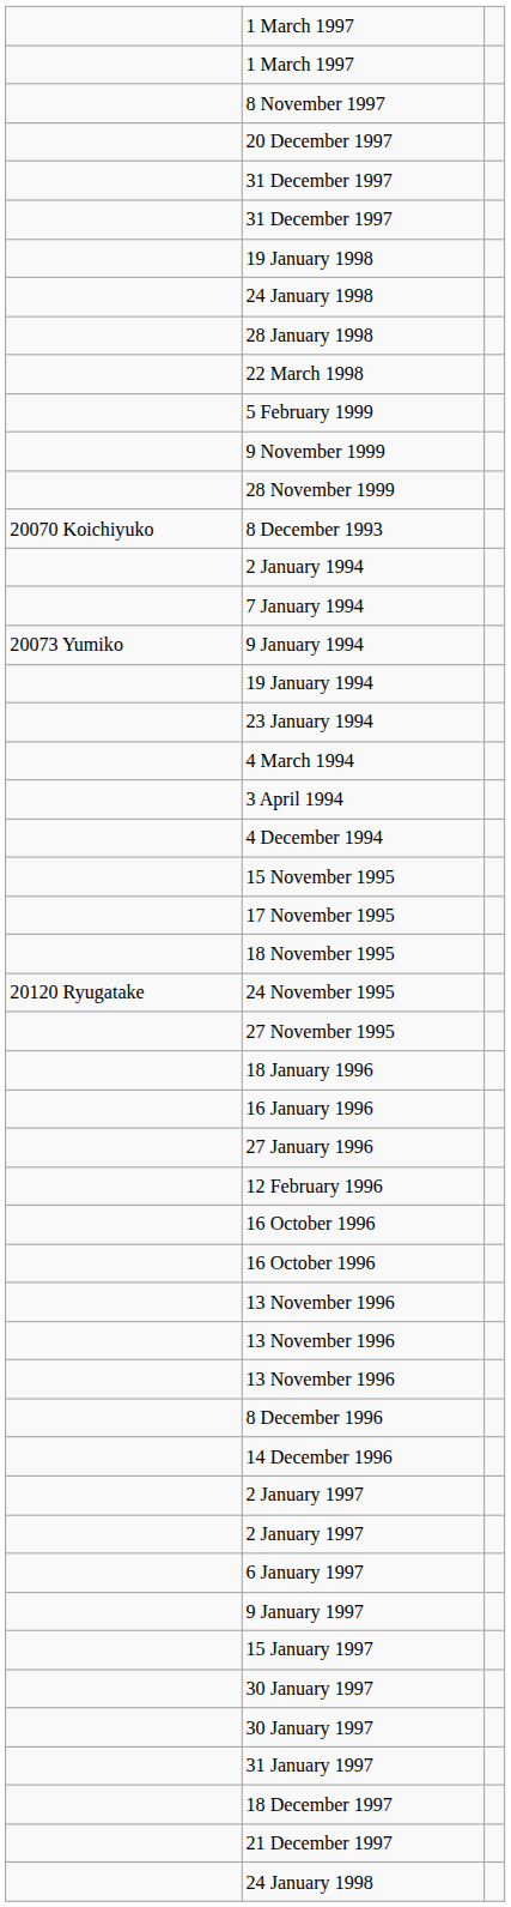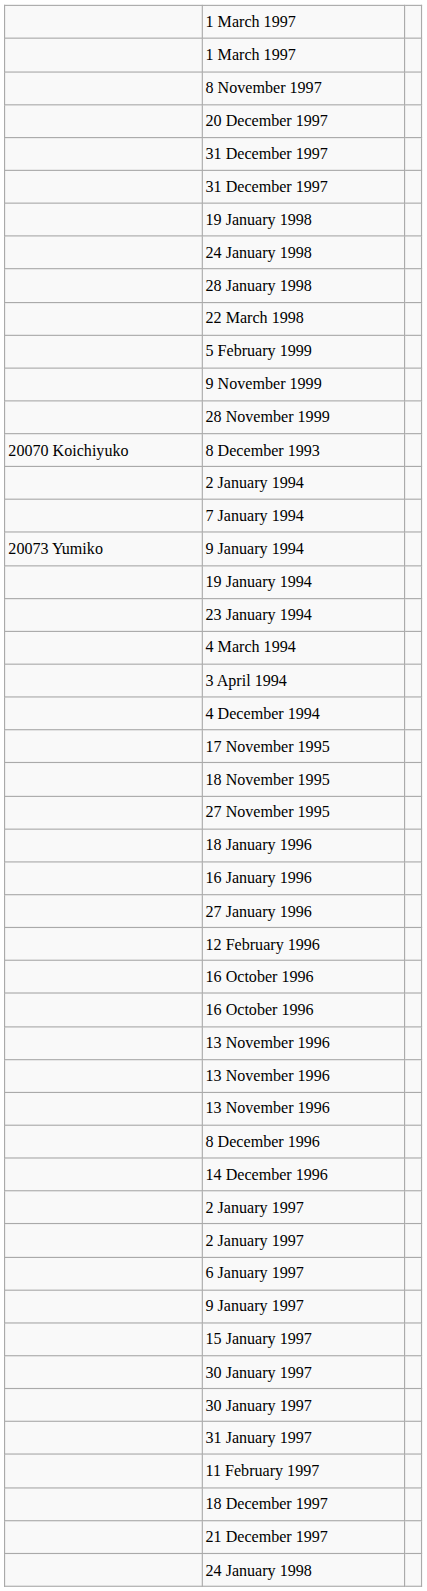- row: 15 November 1995
- row: 20120 Ryugatake | 24 November 1995
+ row: 11 February 1997
